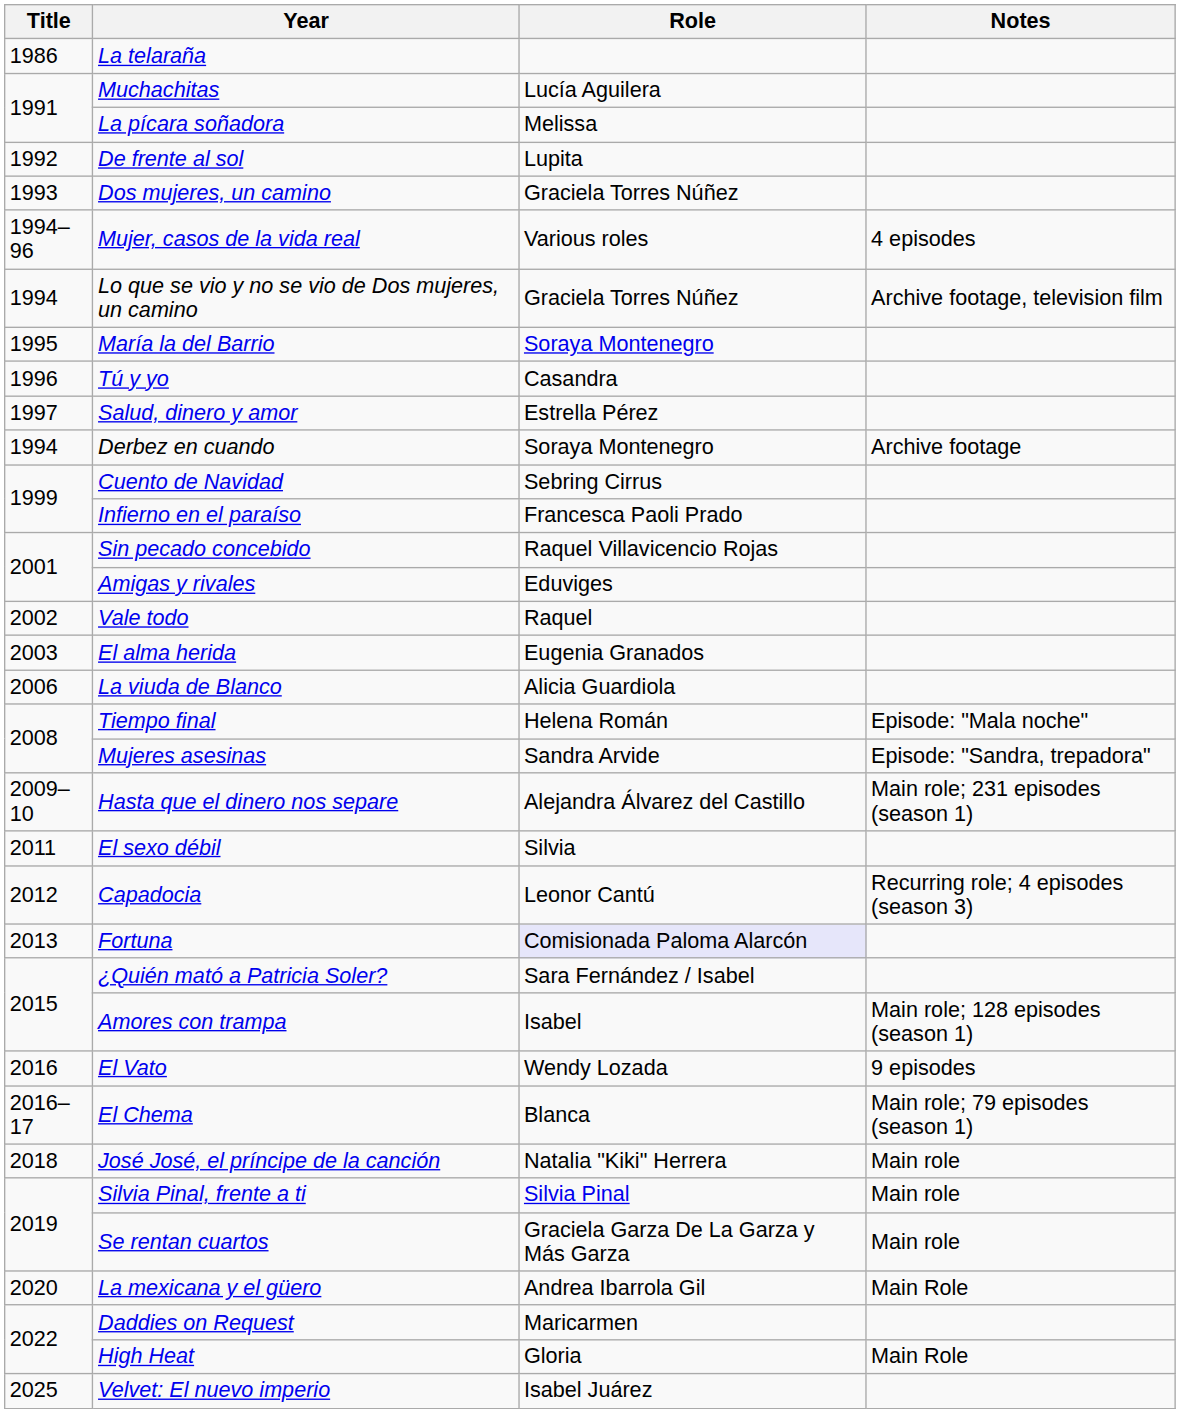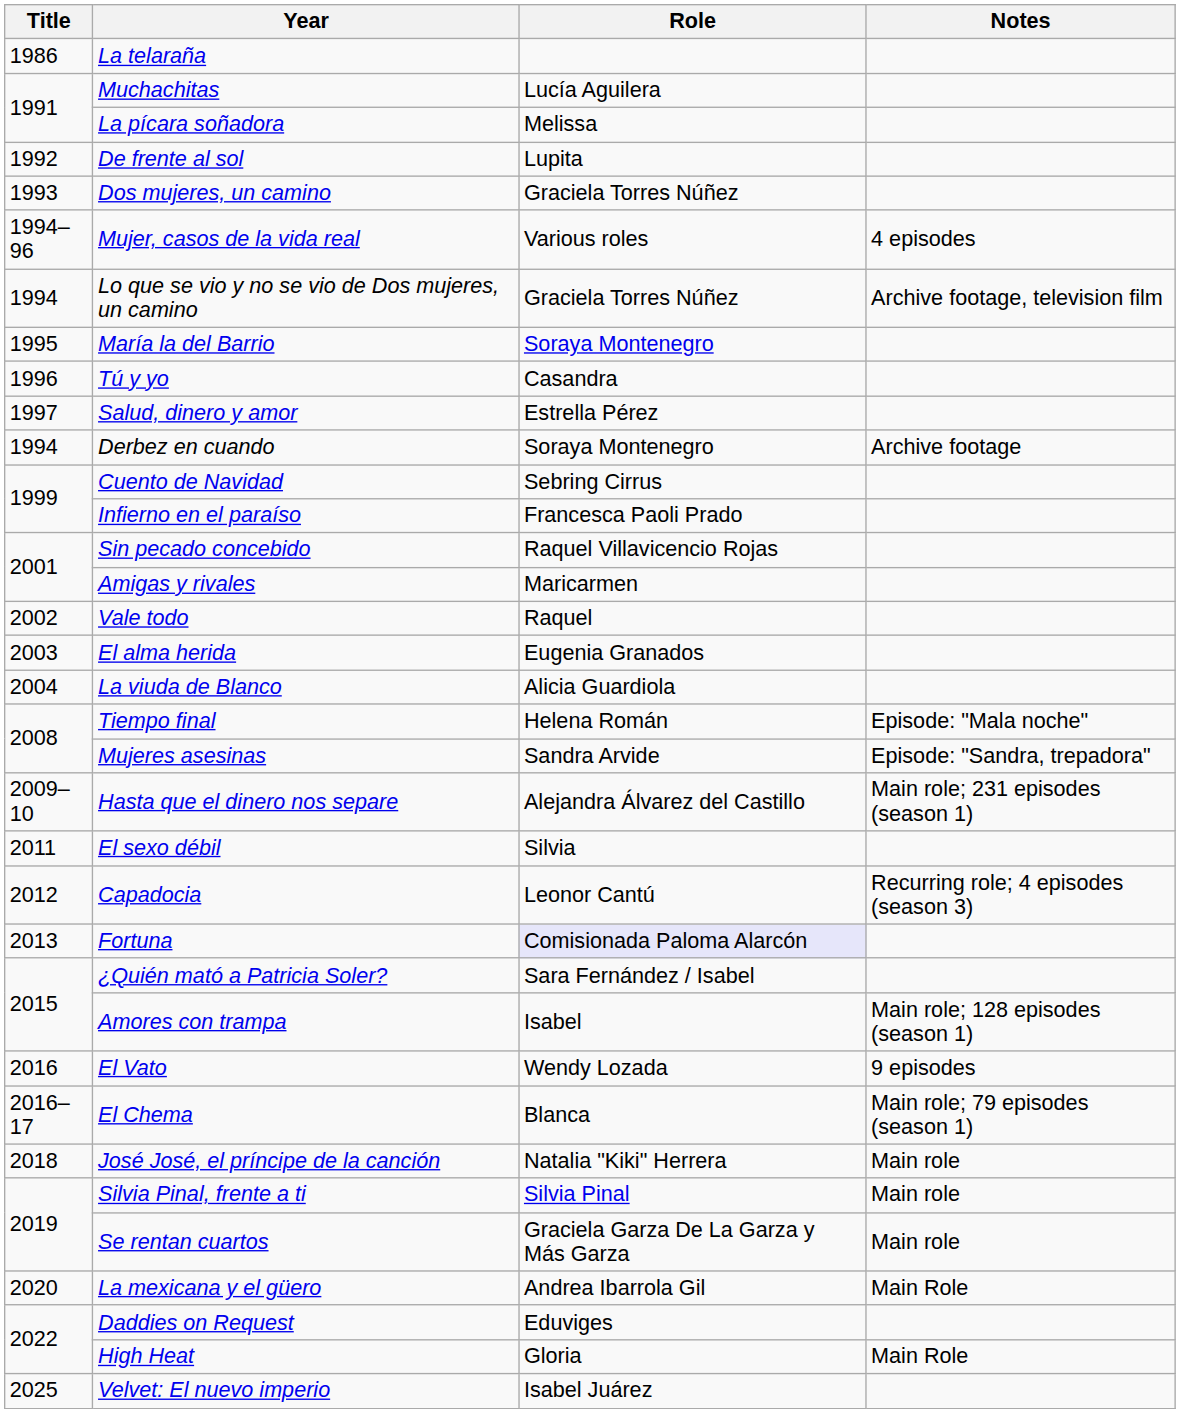Amigas y rivales | Role: Eduviges -> Maricarmen
La viuda de Blanco | Title: 2006 -> 2004
Daddies on Request | Role: Maricarmen -> Eduviges
